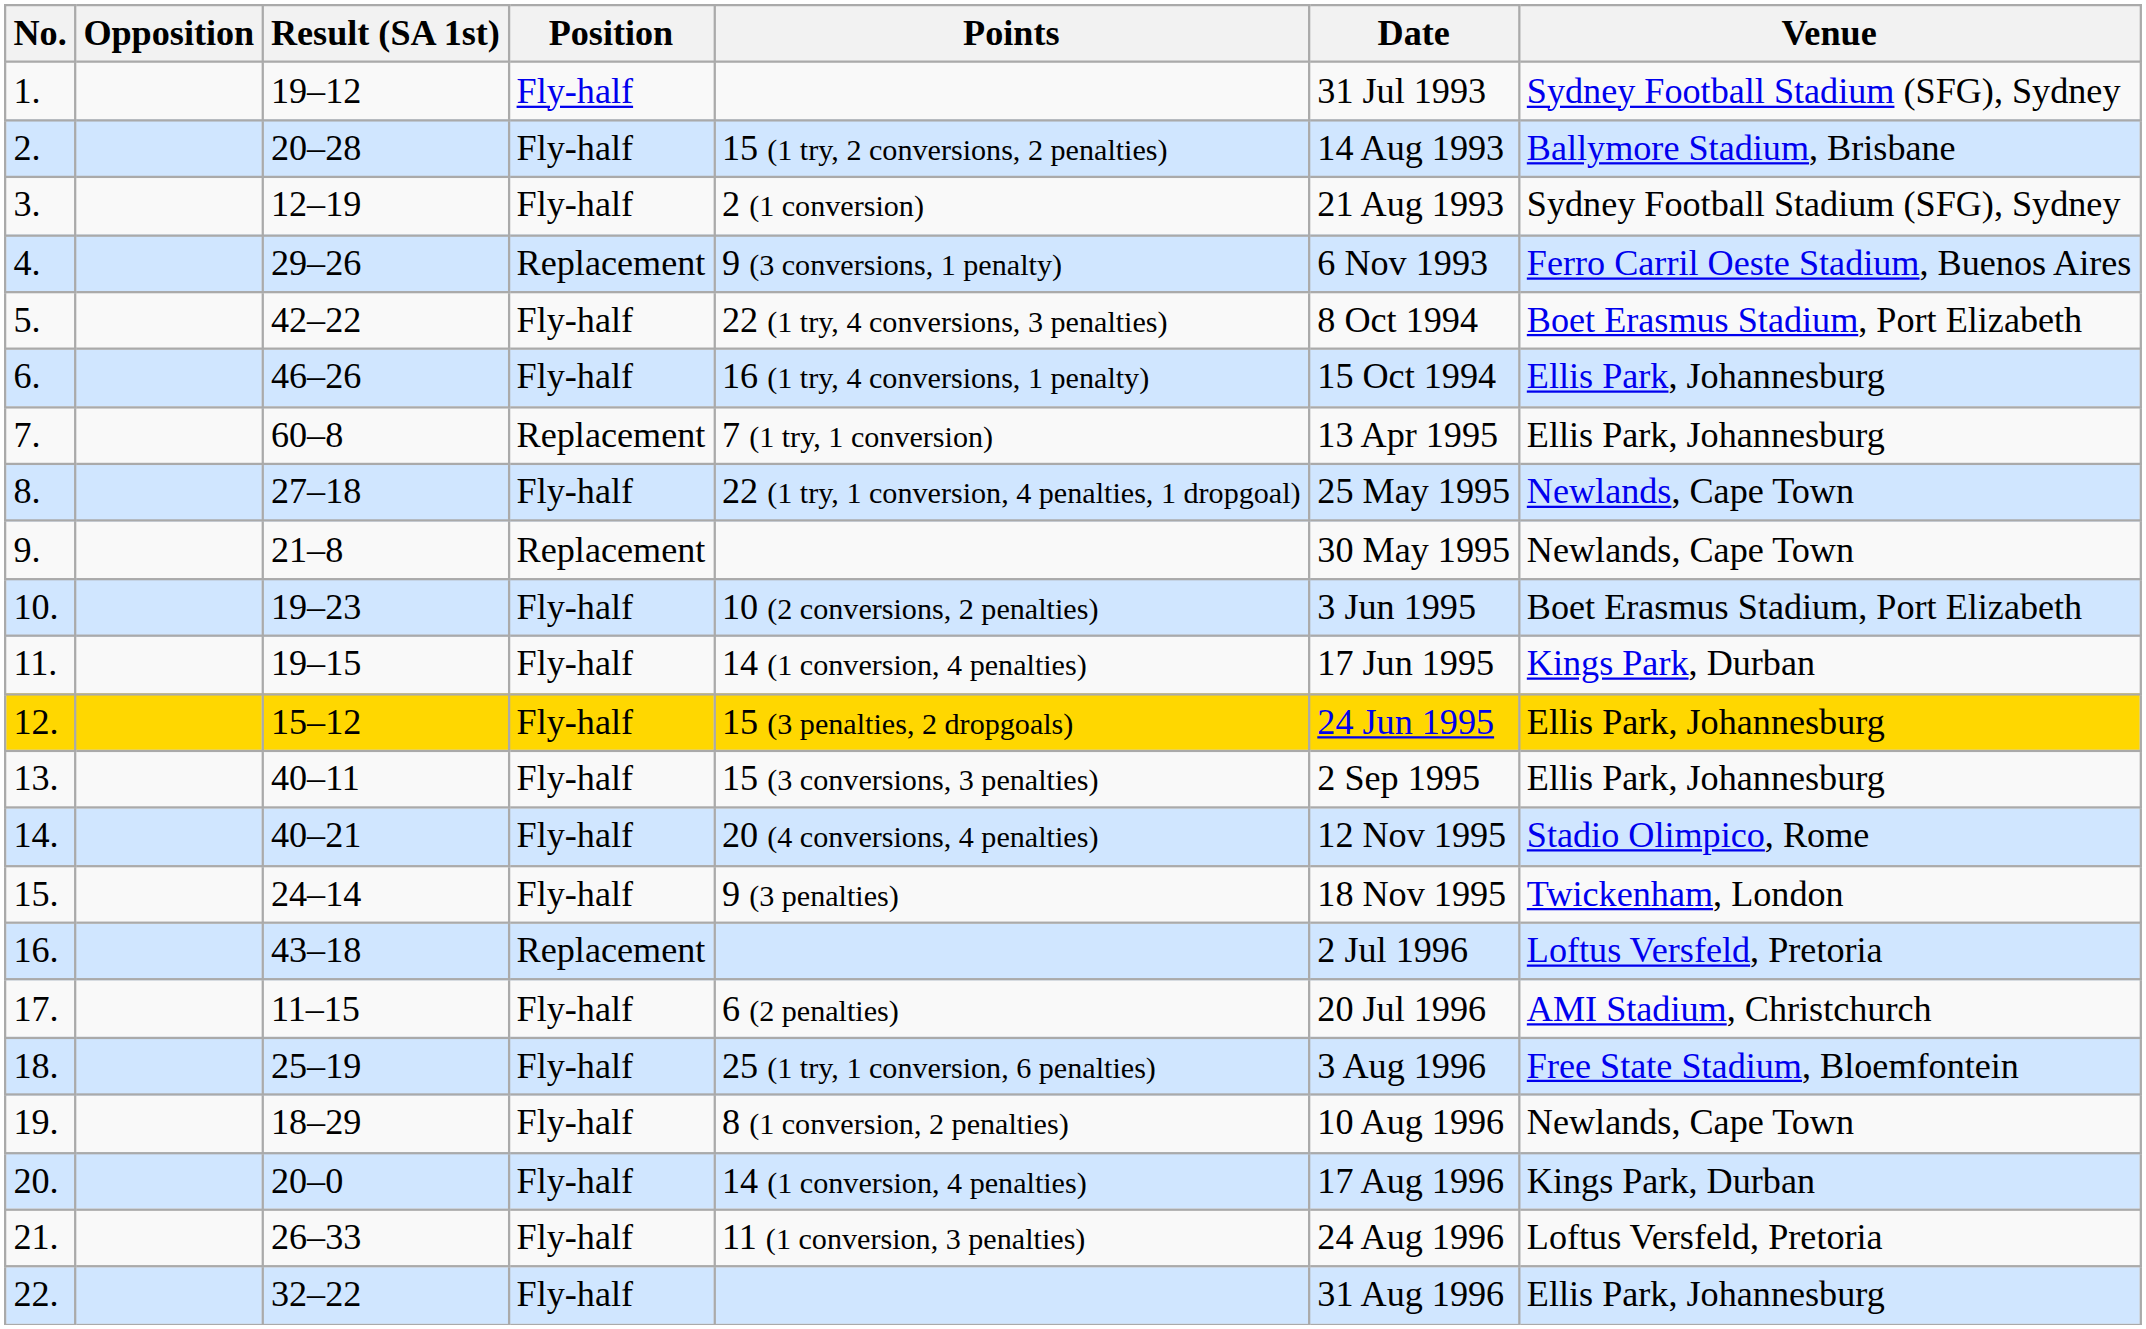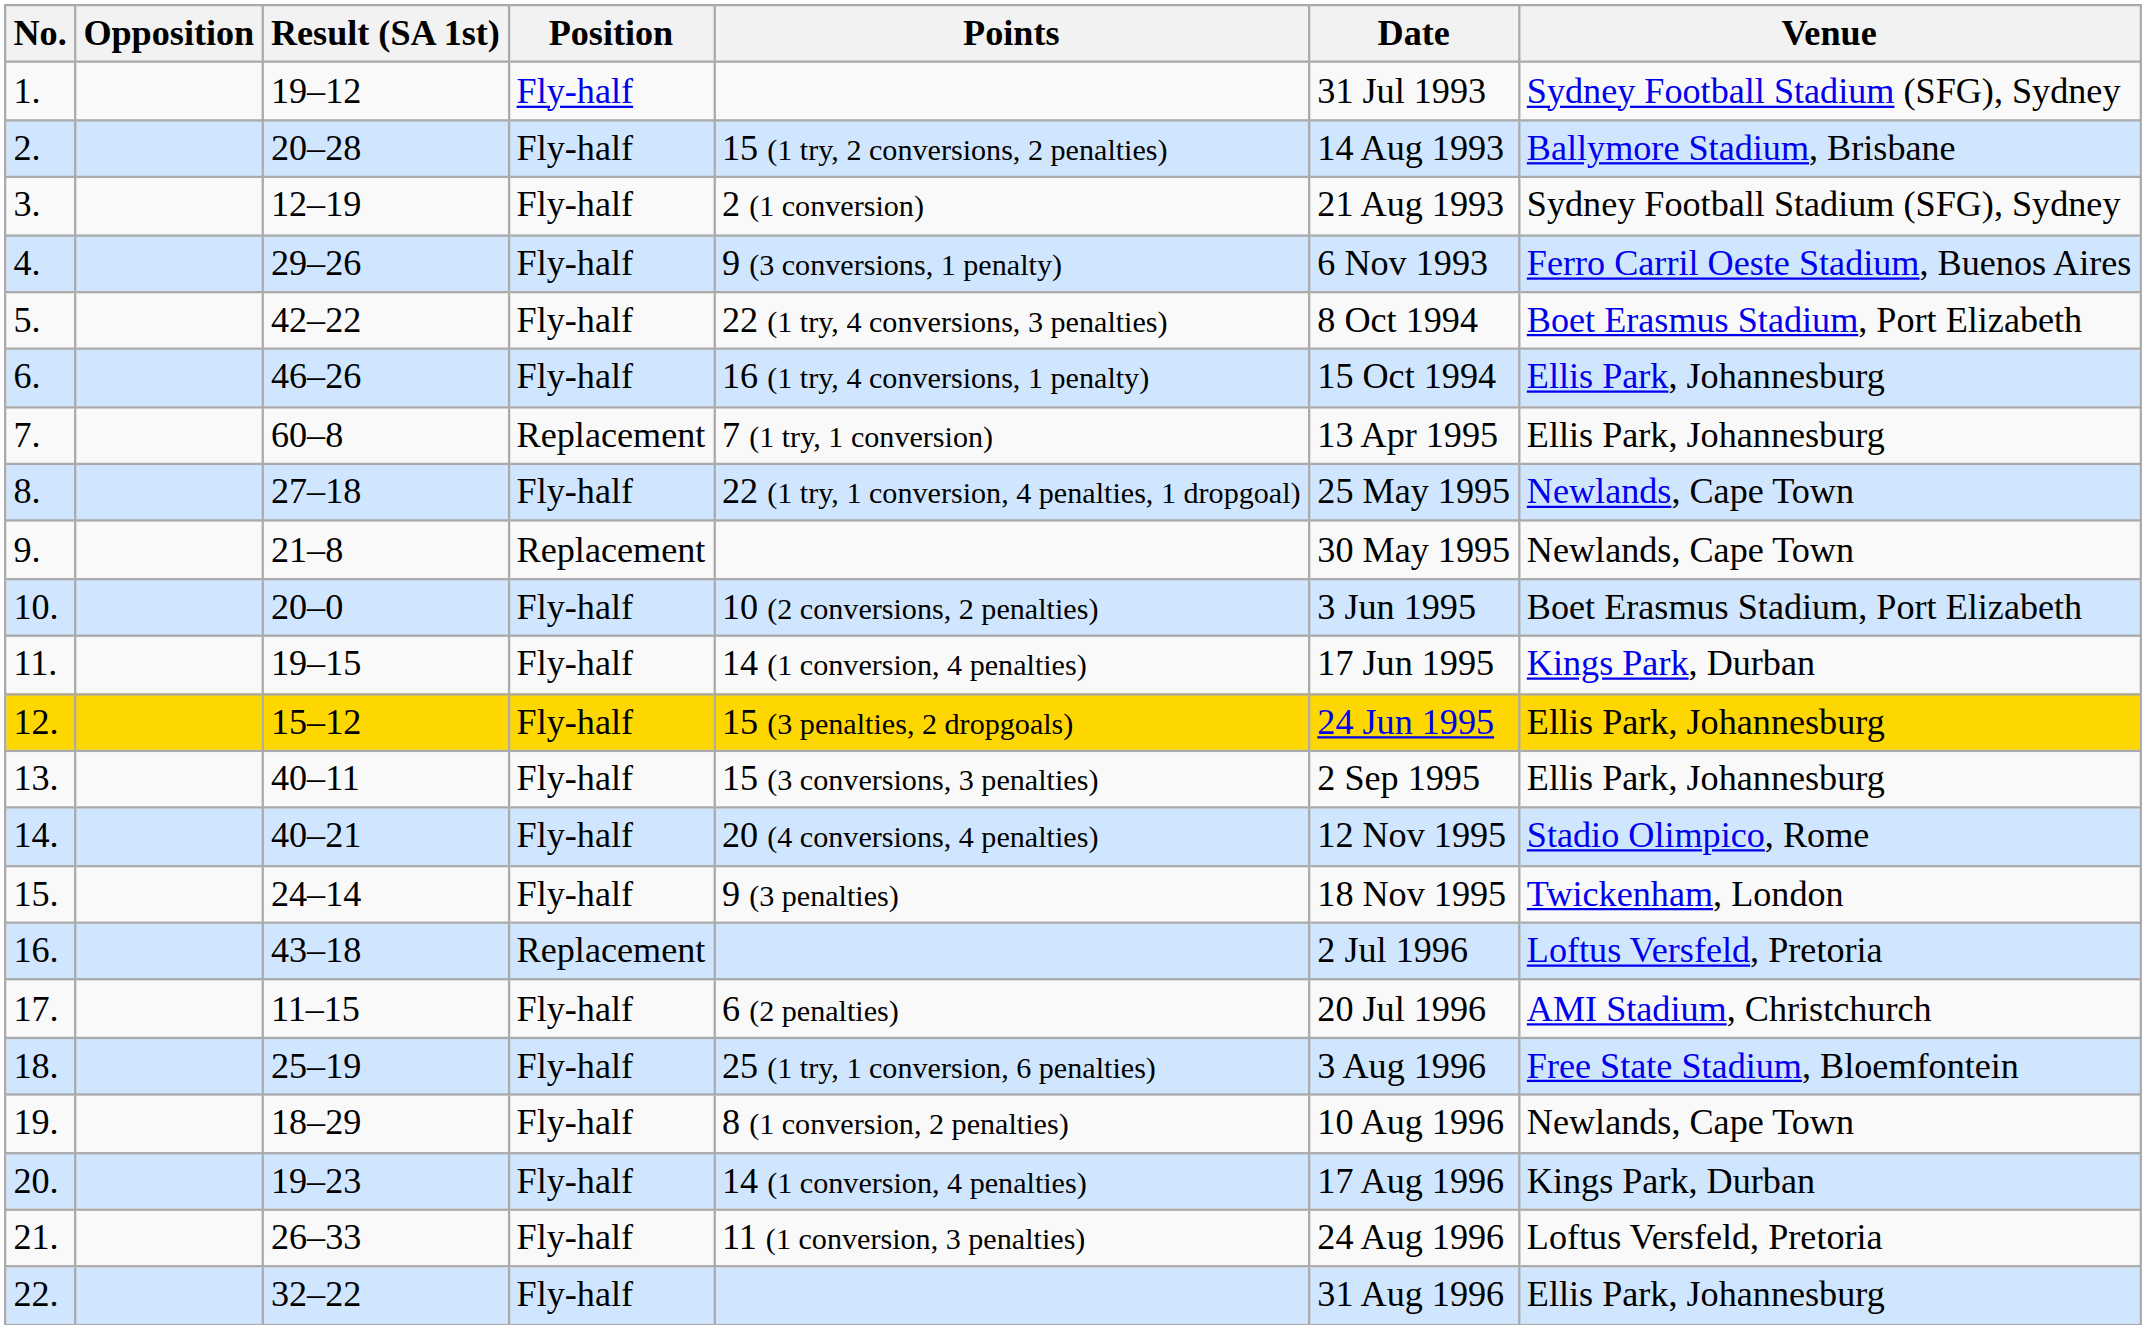4. | Position: Replacement -> Fly-half
10. | Result (SA 1st): 19–23 -> 20–0
20. | Result (SA 1st): 20–0 -> 19–23
